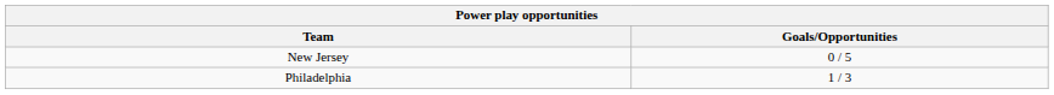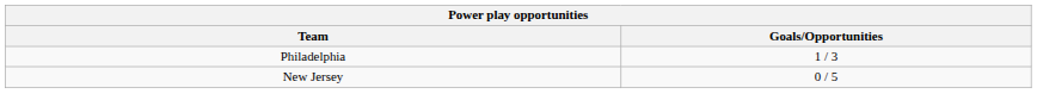rows swapped: Philadelphia <-> New Jersey
